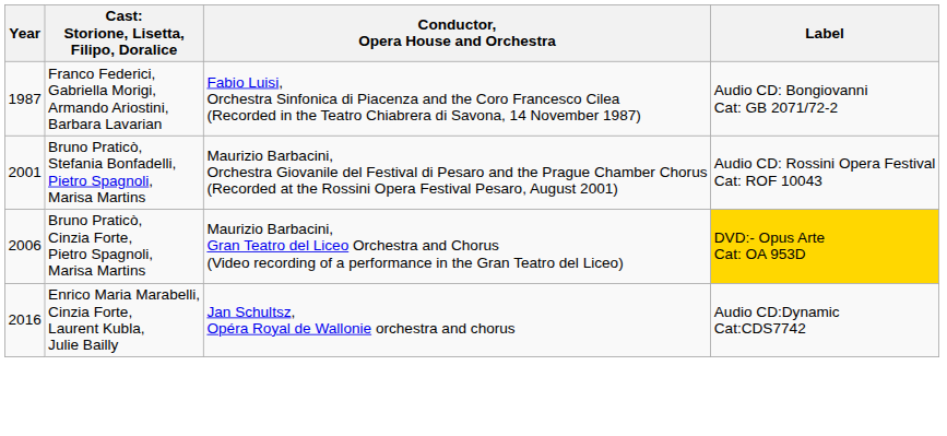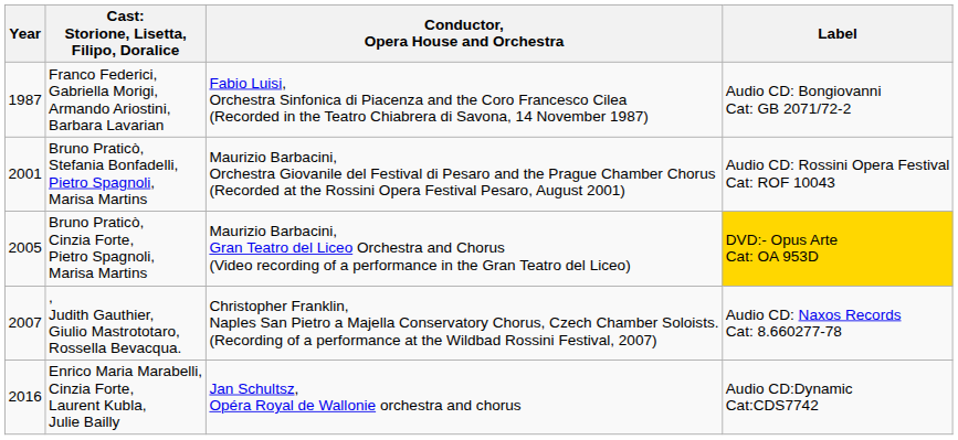Bruno Praticò, Cinzia Forte, Pietro Spagnoli, Marisa Martins | Year: 2006 -> 2005
+ row: 2007 | , Judith Gauthier, Giulio Mastrototaro, Rossella Bevacqua. | Christopher Franklin, Naples San Pietro a Majella Conservatory Chorus, Czech Chamber Soloists. (Recording of a performance at the Wildbad Rossini Festival, 2007) | Audio CD: Naxos Records Cat: 8.660277-78
